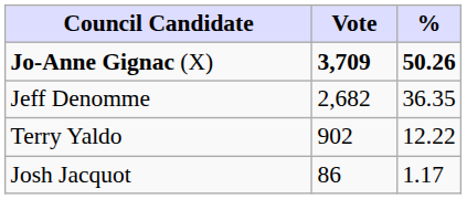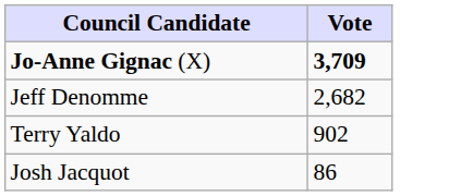- column: % | 50.26 | 36.35 | 12.22 | 1.17
